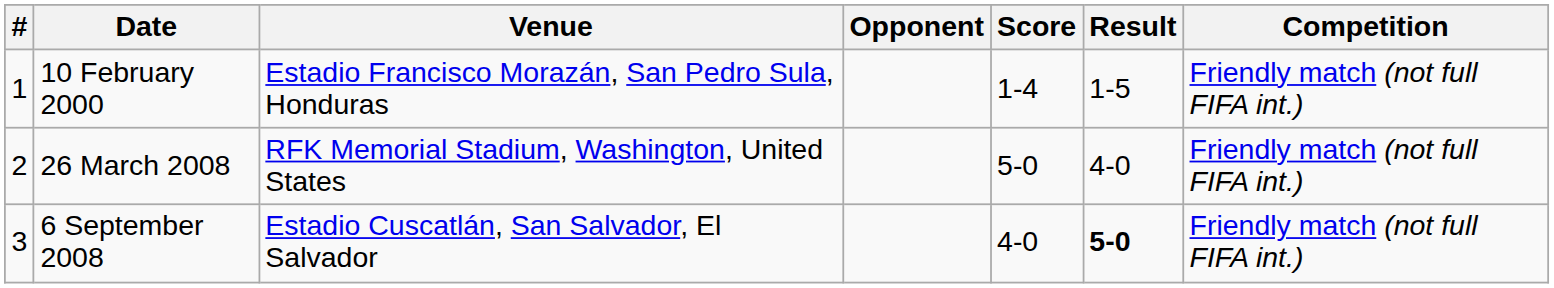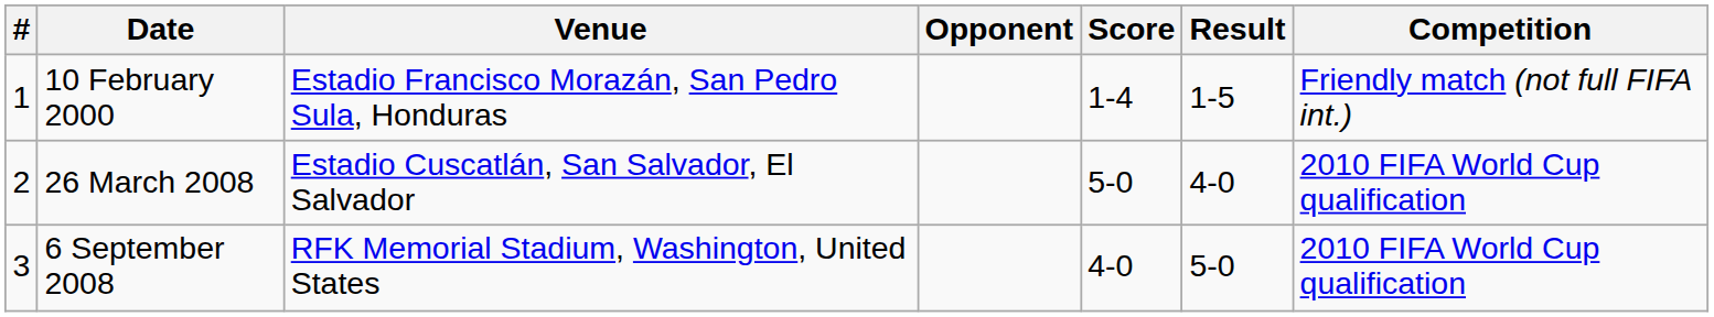26 March 2008 | Venue: RFK Memorial Stadium, Washington, United States -> Estadio Cuscatlán, San Salvador, El Salvador
26 March 2008 | Competition: Friendly match (not full FIFA int.) -> 2010 FIFA World Cup qualification
6 September 2008 | Venue: Estadio Cuscatlán, San Salvador, El Salvador -> RFK Memorial Stadium, Washington, United States
6 September 2008 | Result: bold -> normal
6 September 2008 | Competition: Friendly match (not full FIFA int.) -> 2010 FIFA World Cup qualification
